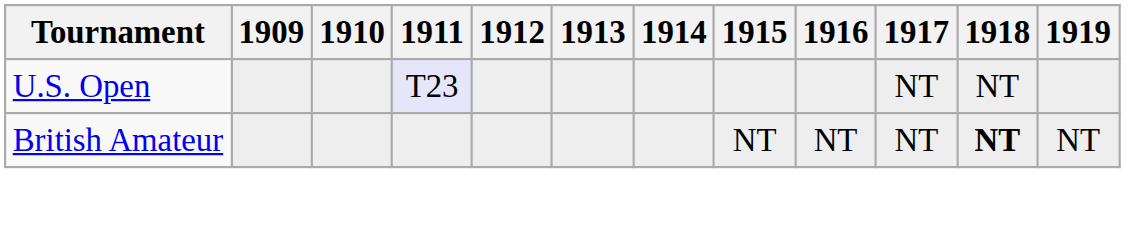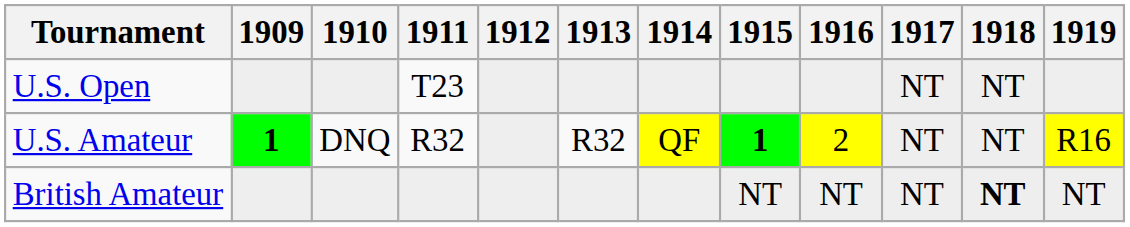U.S. Open | 1911: lavender background -> no background
+ row: U.S. Amateur | 1 | DNQ | R32 | R32 | QF | 1 | 2 | NT | NT | R16
